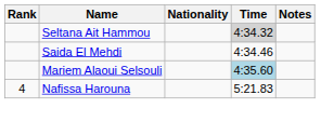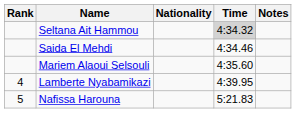Mariem Alaoui Selsouli | Time: lightblue background -> no background
+ row: 4 | Lamberte Nyabamikazi | 4:39.95
Nafissa Harouna | Rank: 4 -> 5
